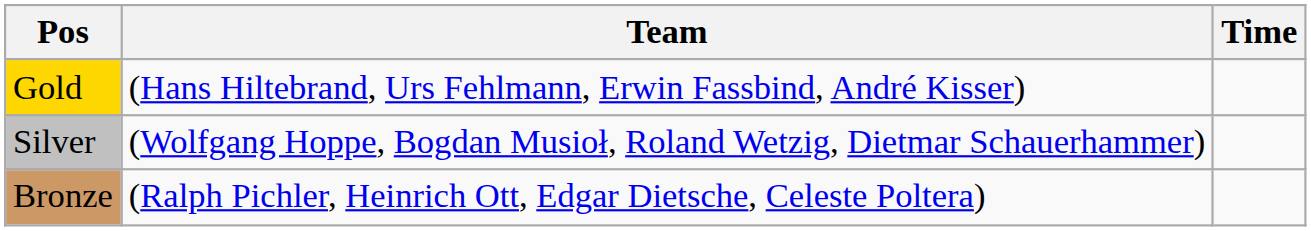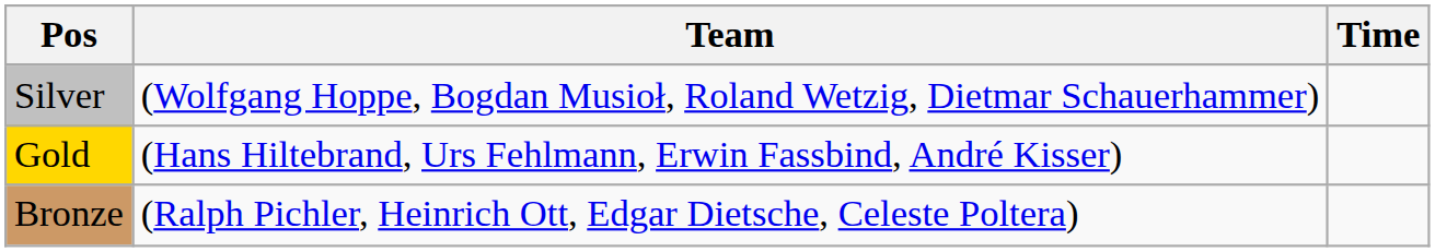rows swapped: Gold <-> Silver
